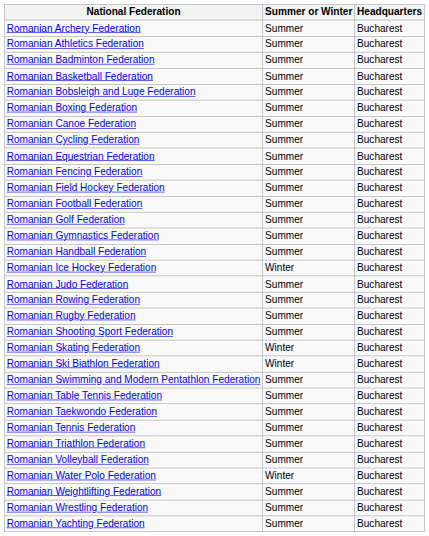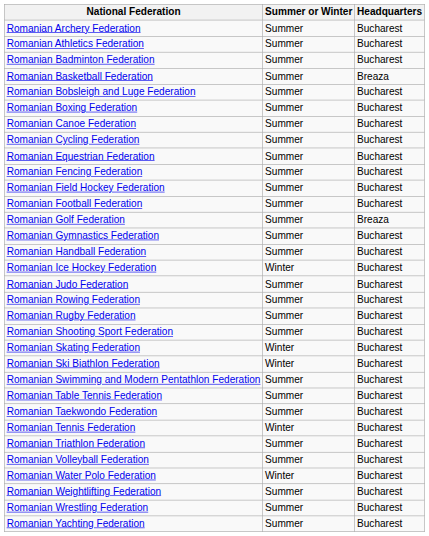Romanian Basketball Federation | Headquarters: Bucharest -> Breaza
Romanian Golf Federation | Headquarters: Bucharest -> Breaza
Romanian Tennis Federation | Summer or Winter: Summer -> Winter
